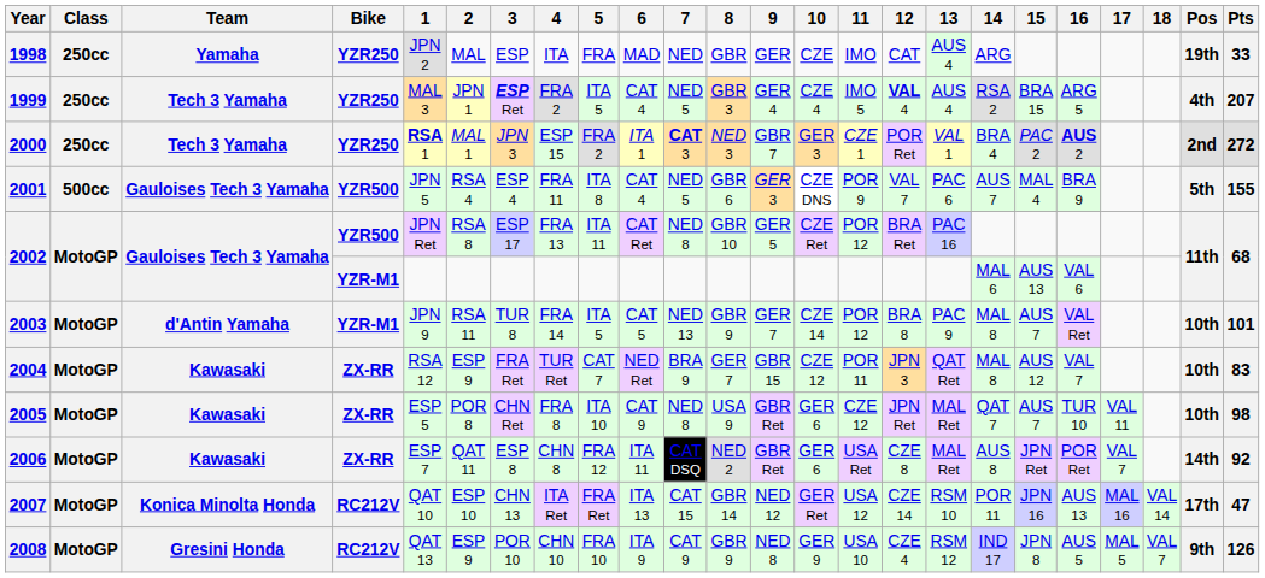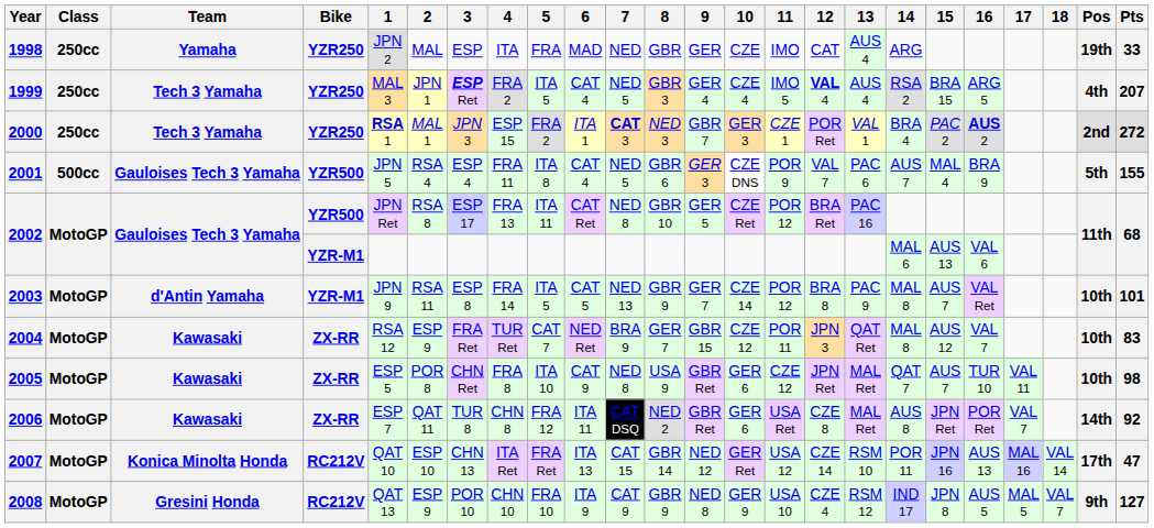2003 | 3: TUR 8 -> ESP 8
2006 | 3: ESP 8 -> TUR 8
2008 | Pts: 126 -> 127
